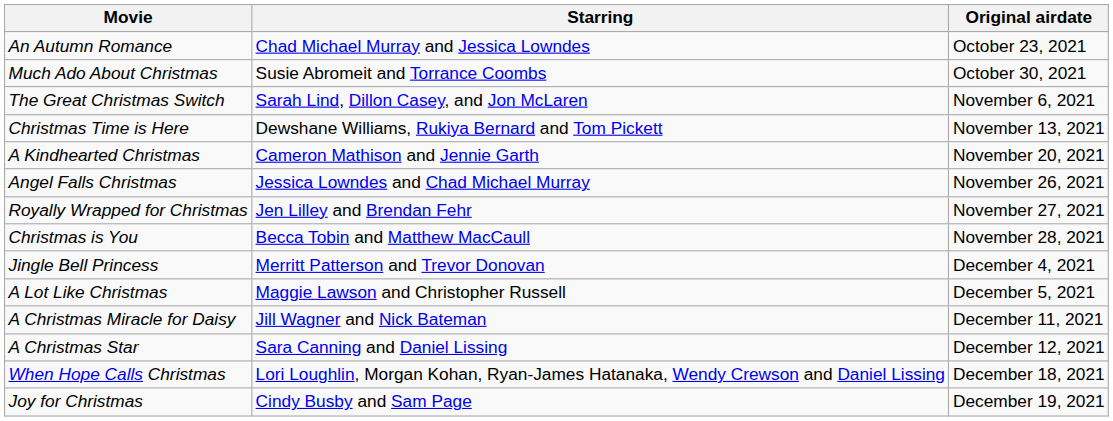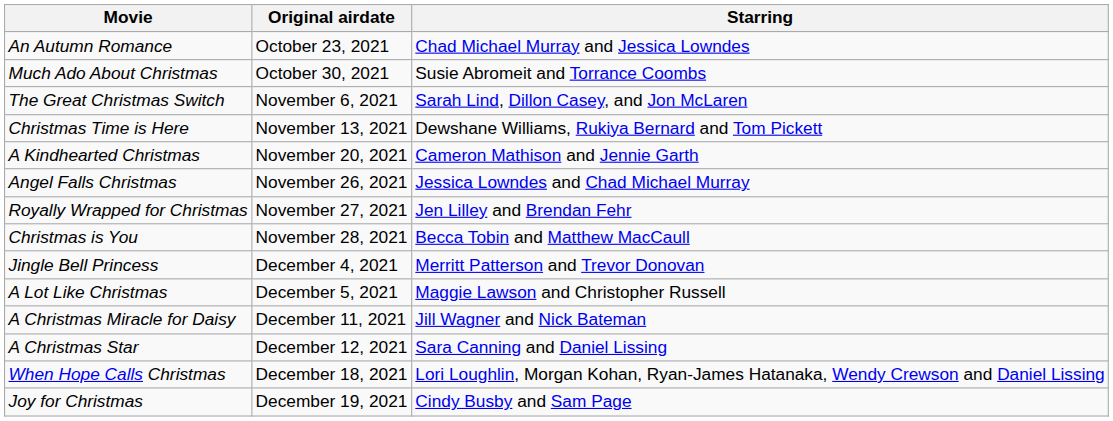columns swapped: Starring <-> Original airdate
